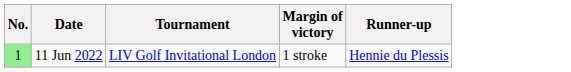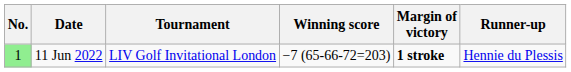+ column: Winning score | −7 (65-66-72=203)
11 Jun 2022 | Margin of victory: normal -> bold
